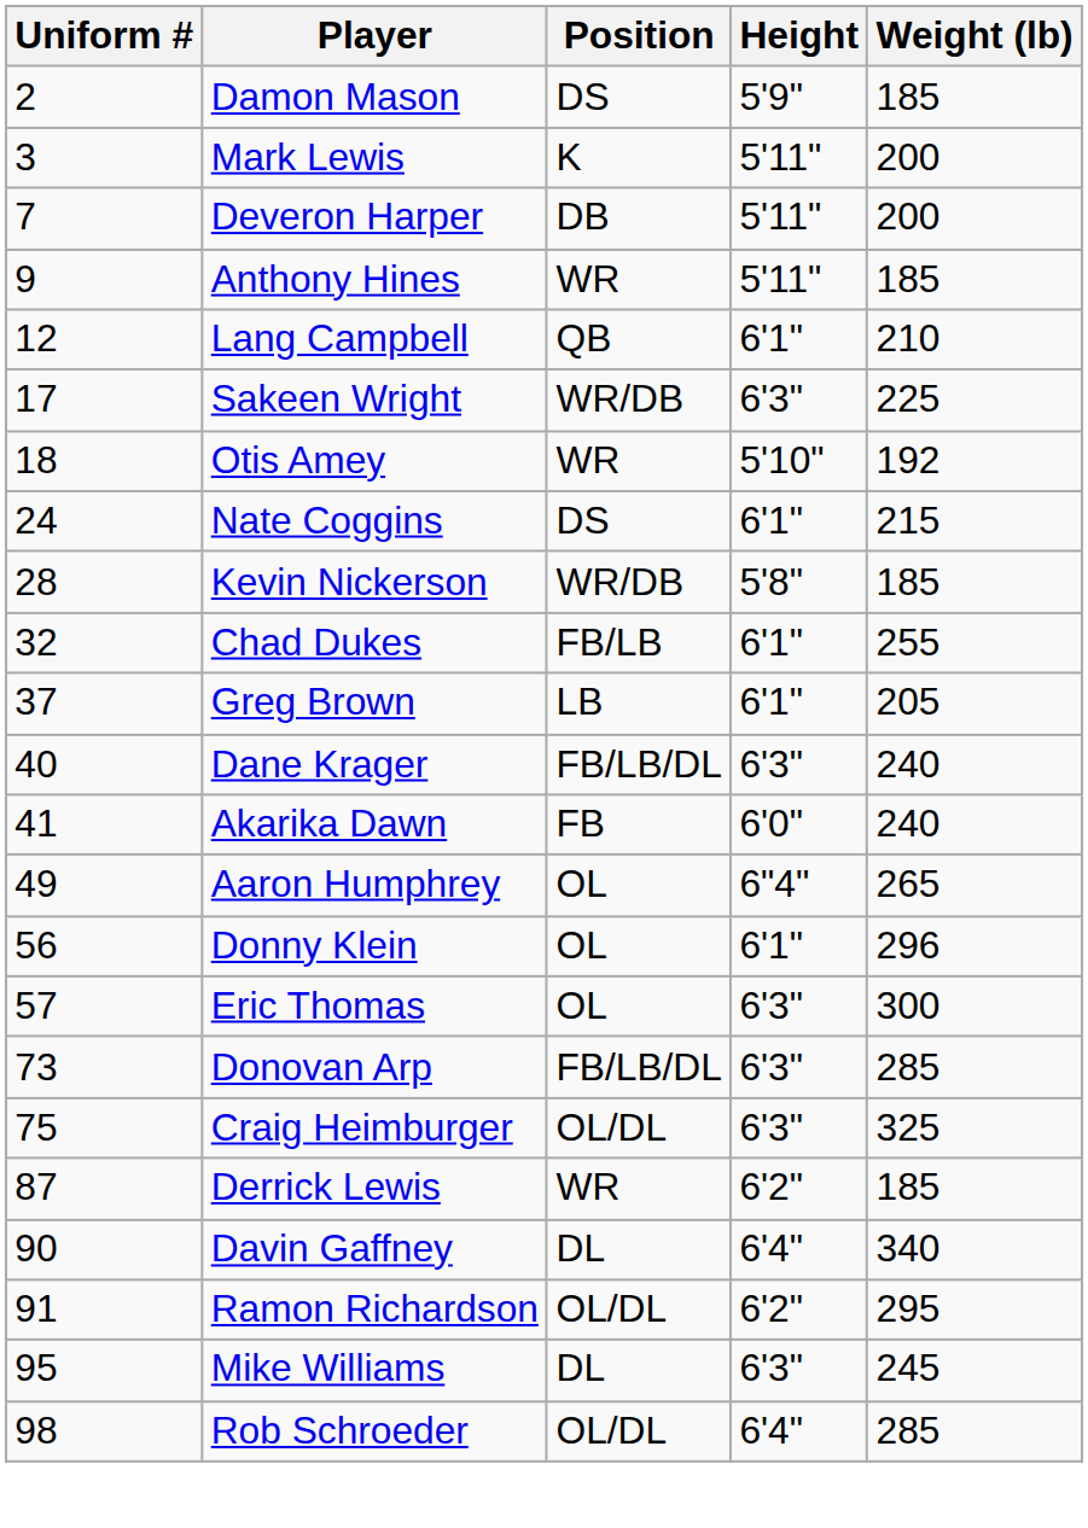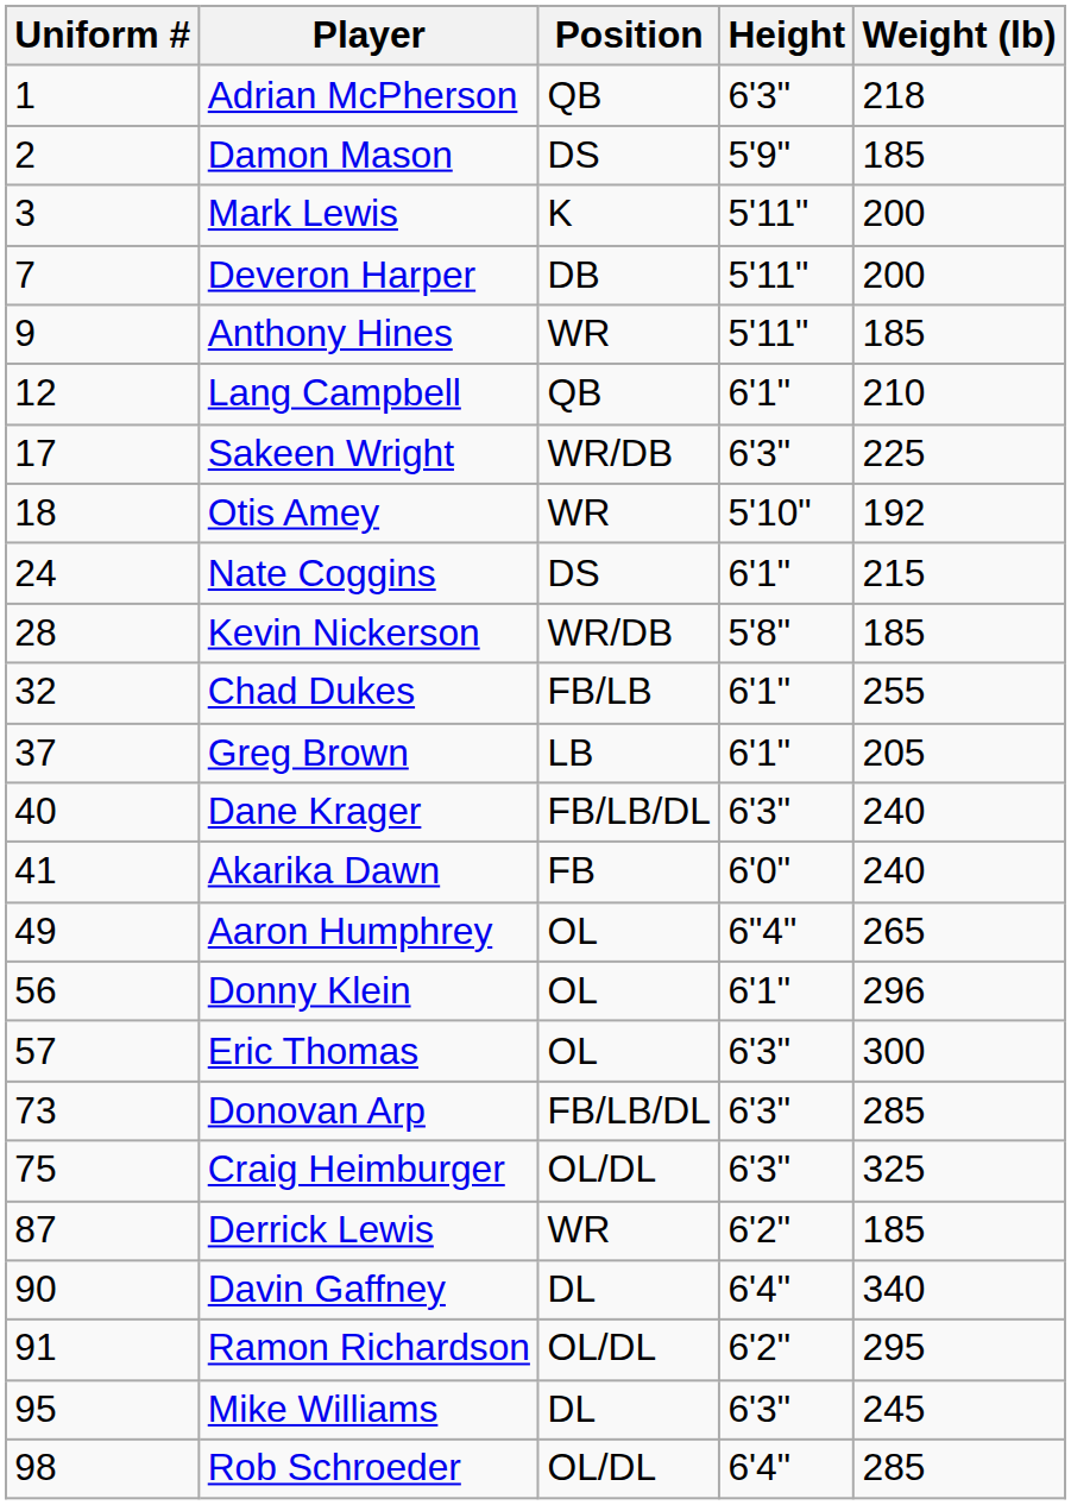+ row: 1 | Adrian McPherson | QB | 6'3" | 218
